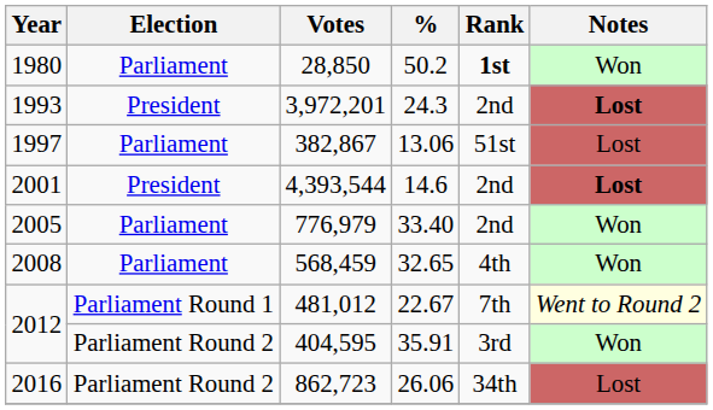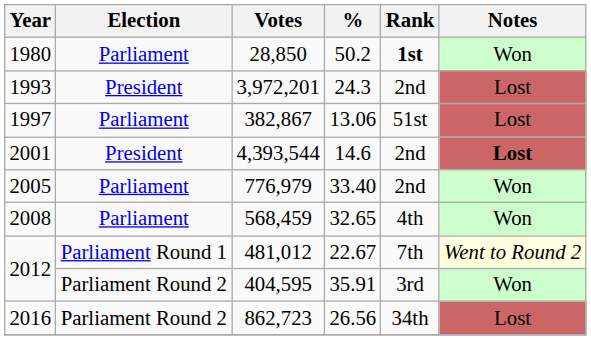3,972,201 | Notes: bold -> normal
862,723 | %: 26.06 -> 26.56
